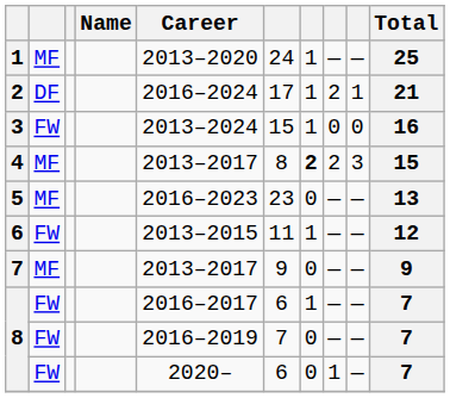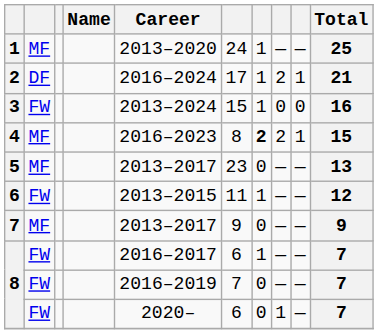4 | Career: 2013–2017 -> 2016–2023
4 | column 9: 3 -> 1
5 | Career: 2016–2023 -> 2013–2017
